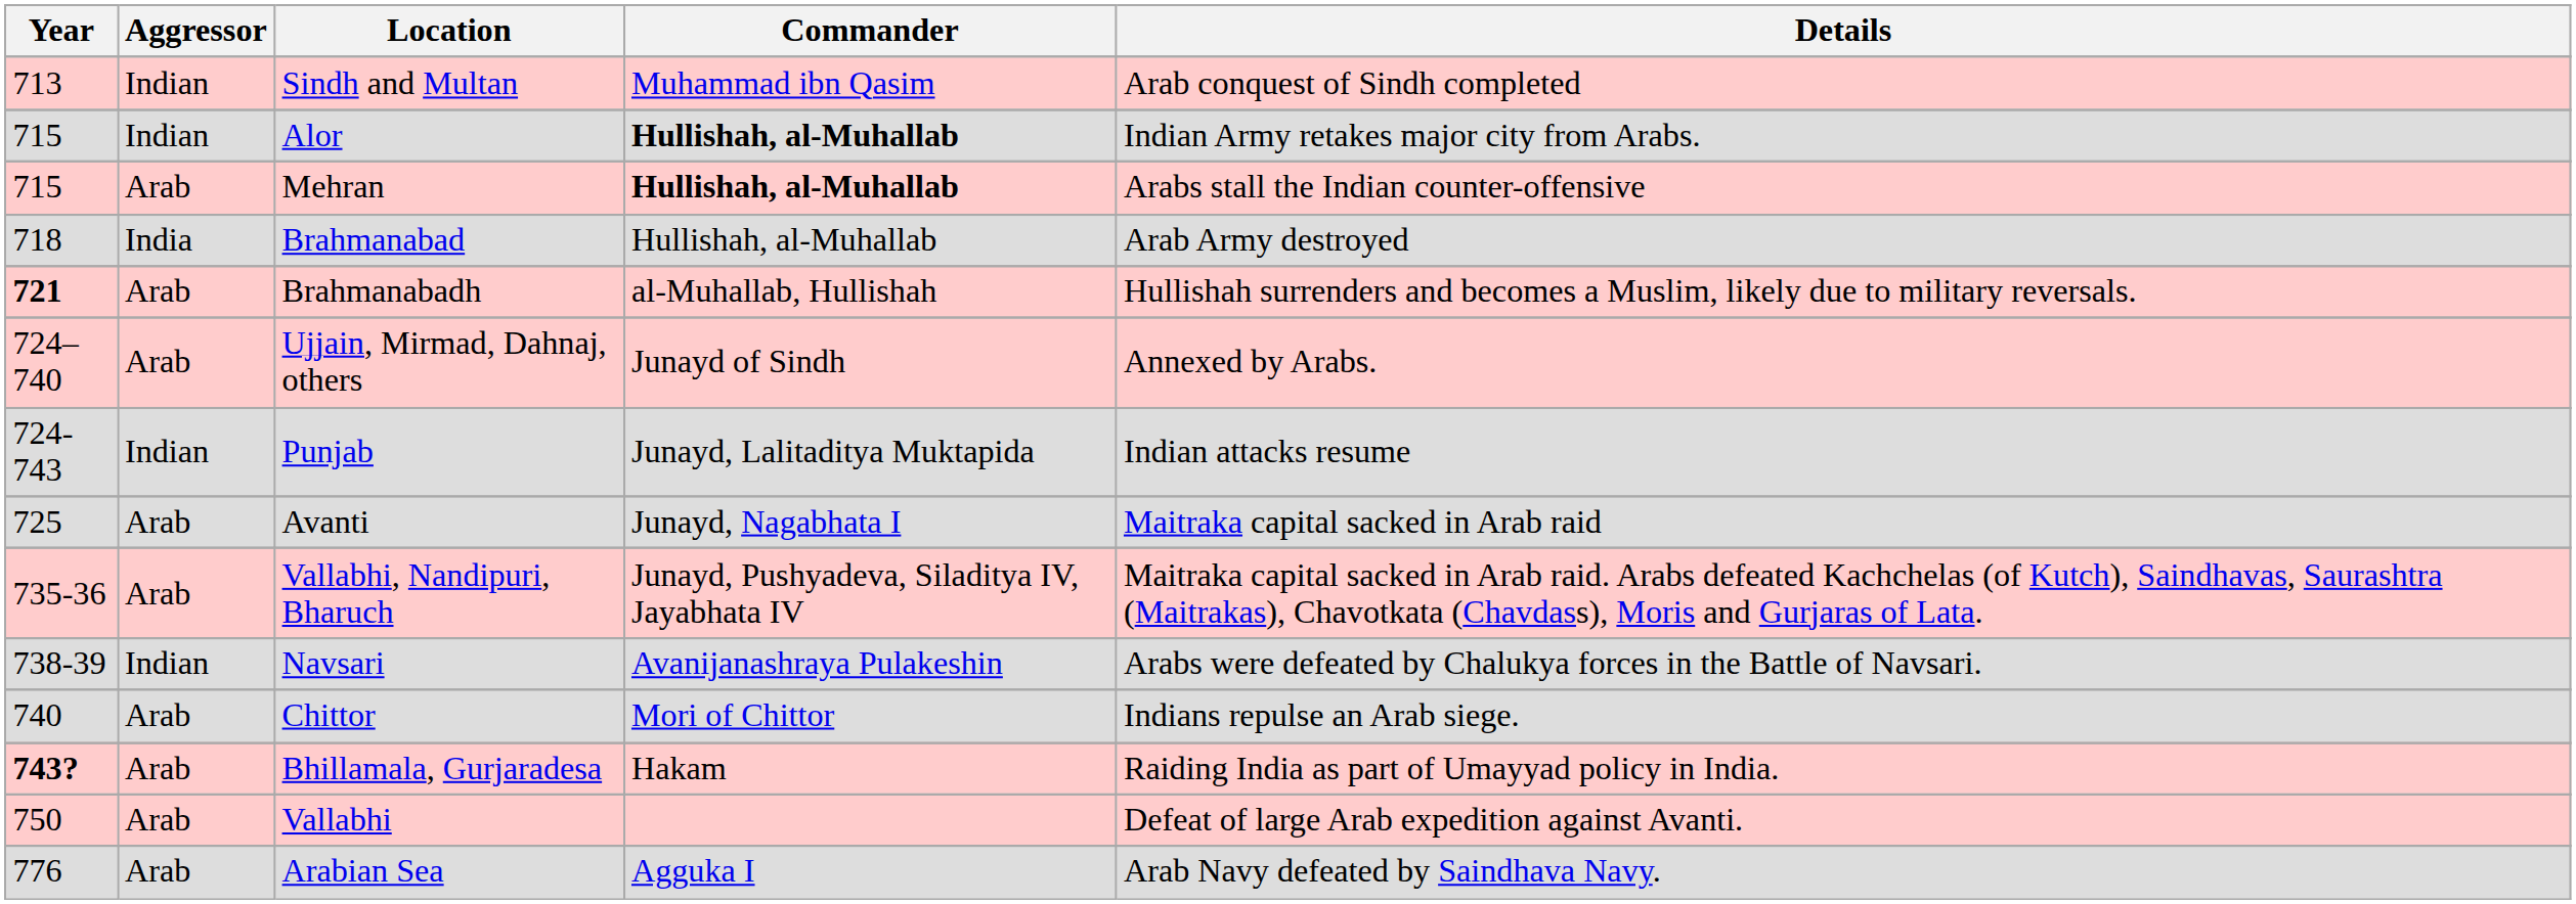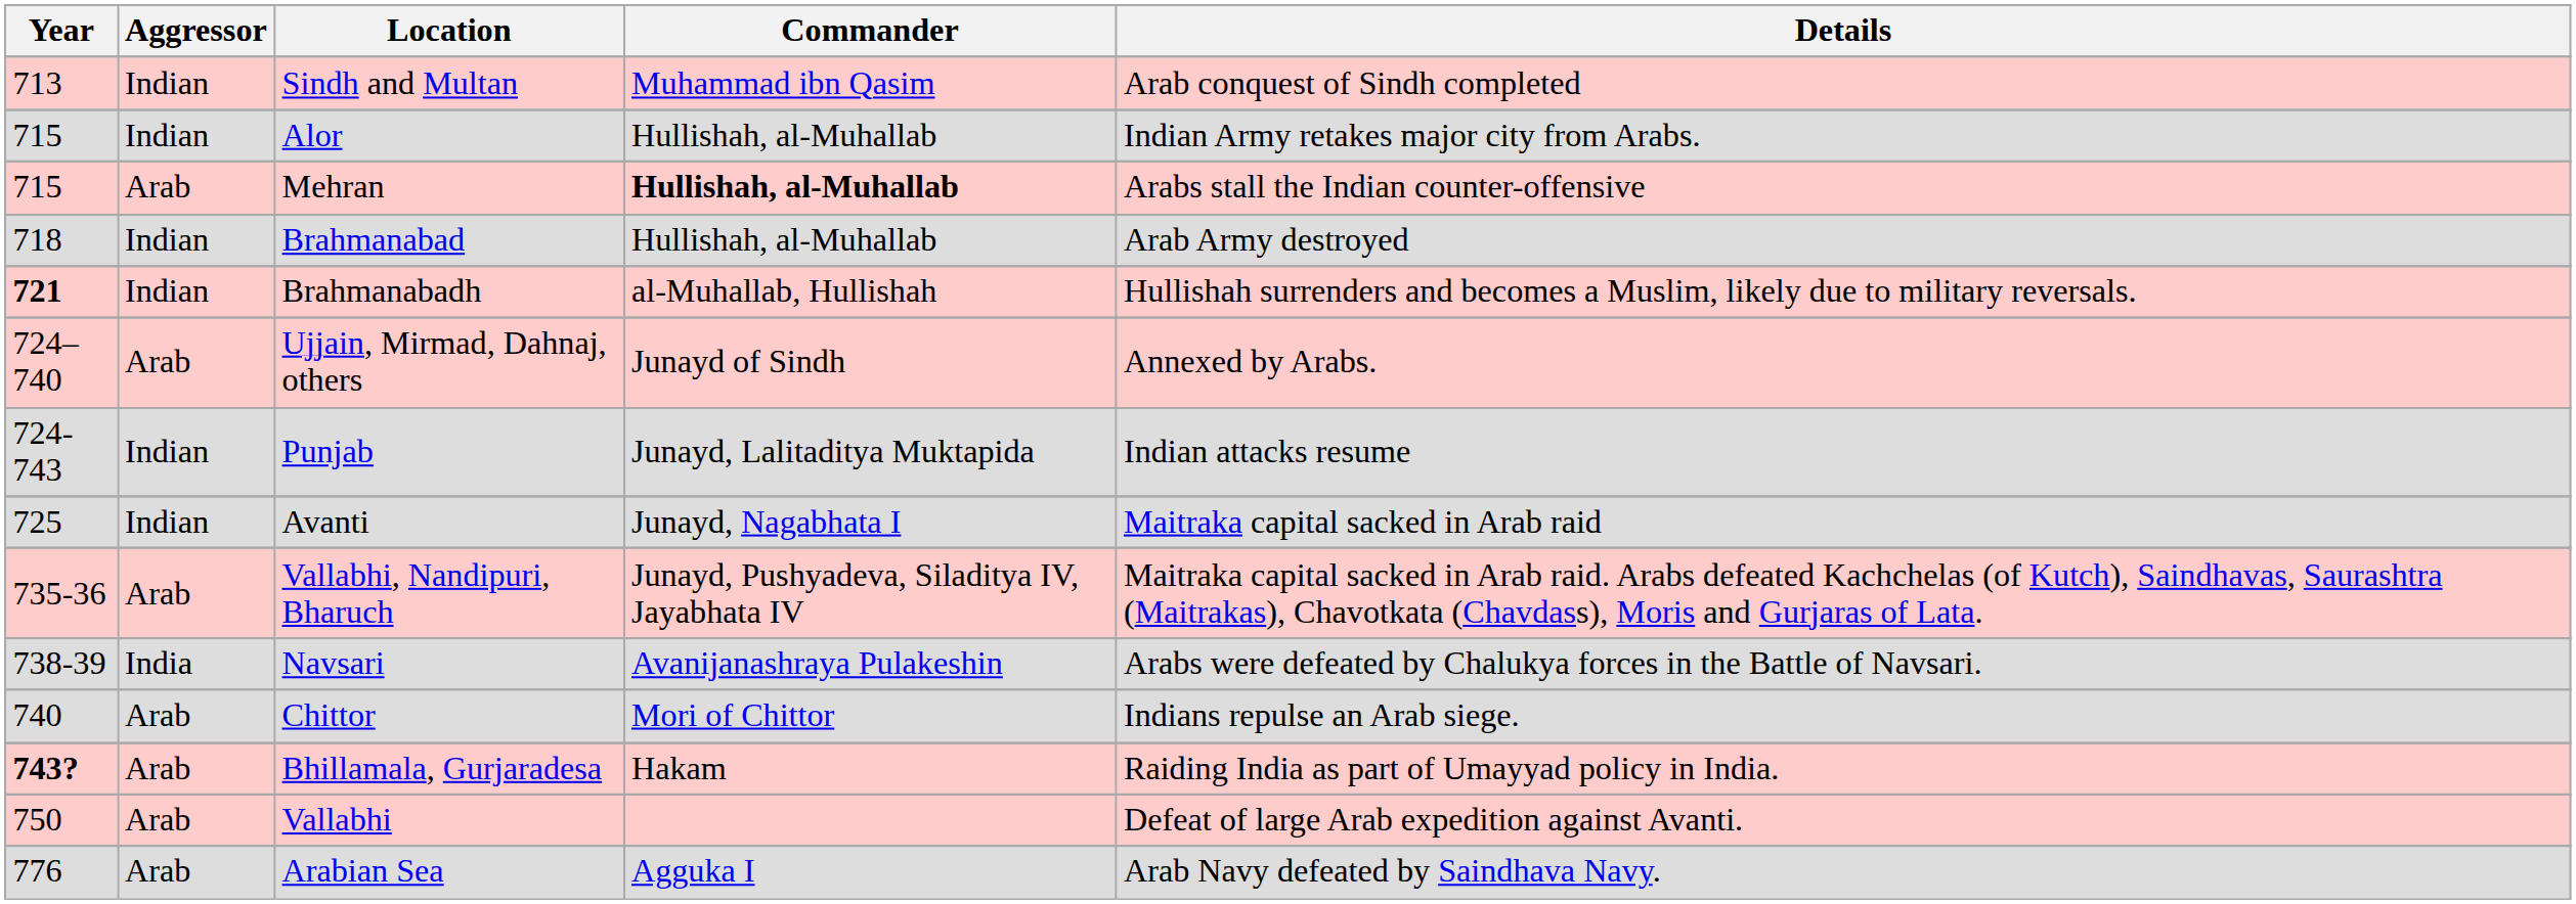Alor | Commander: bold -> normal
Brahmanabad | Aggressor: India -> Indian
Brahmanabadh | Aggressor: Arab -> Indian
Avanti | Aggressor: Arab -> Indian
Navsari | Aggressor: Indian -> India
